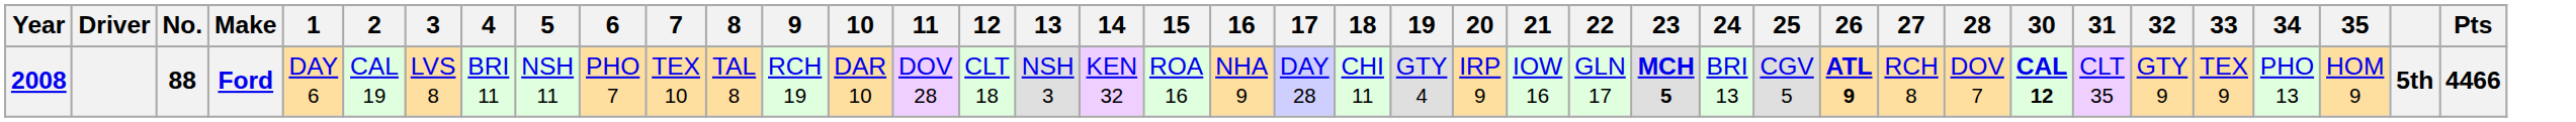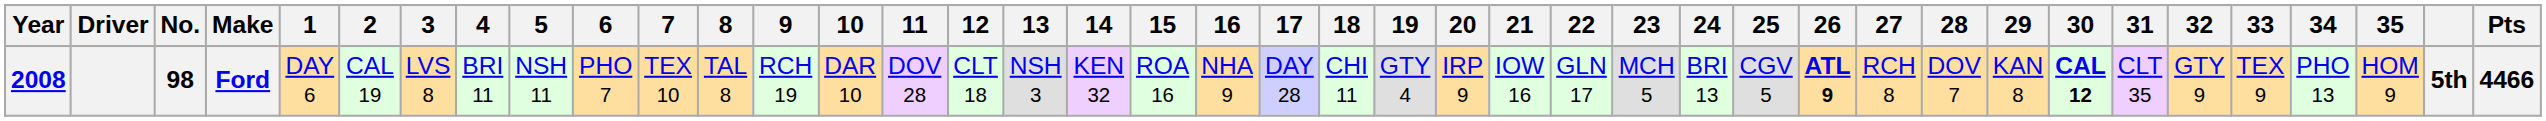+ column: 29 | KAN 8
Ford | No.: 88 -> 98
Ford | 23: bold -> normal
